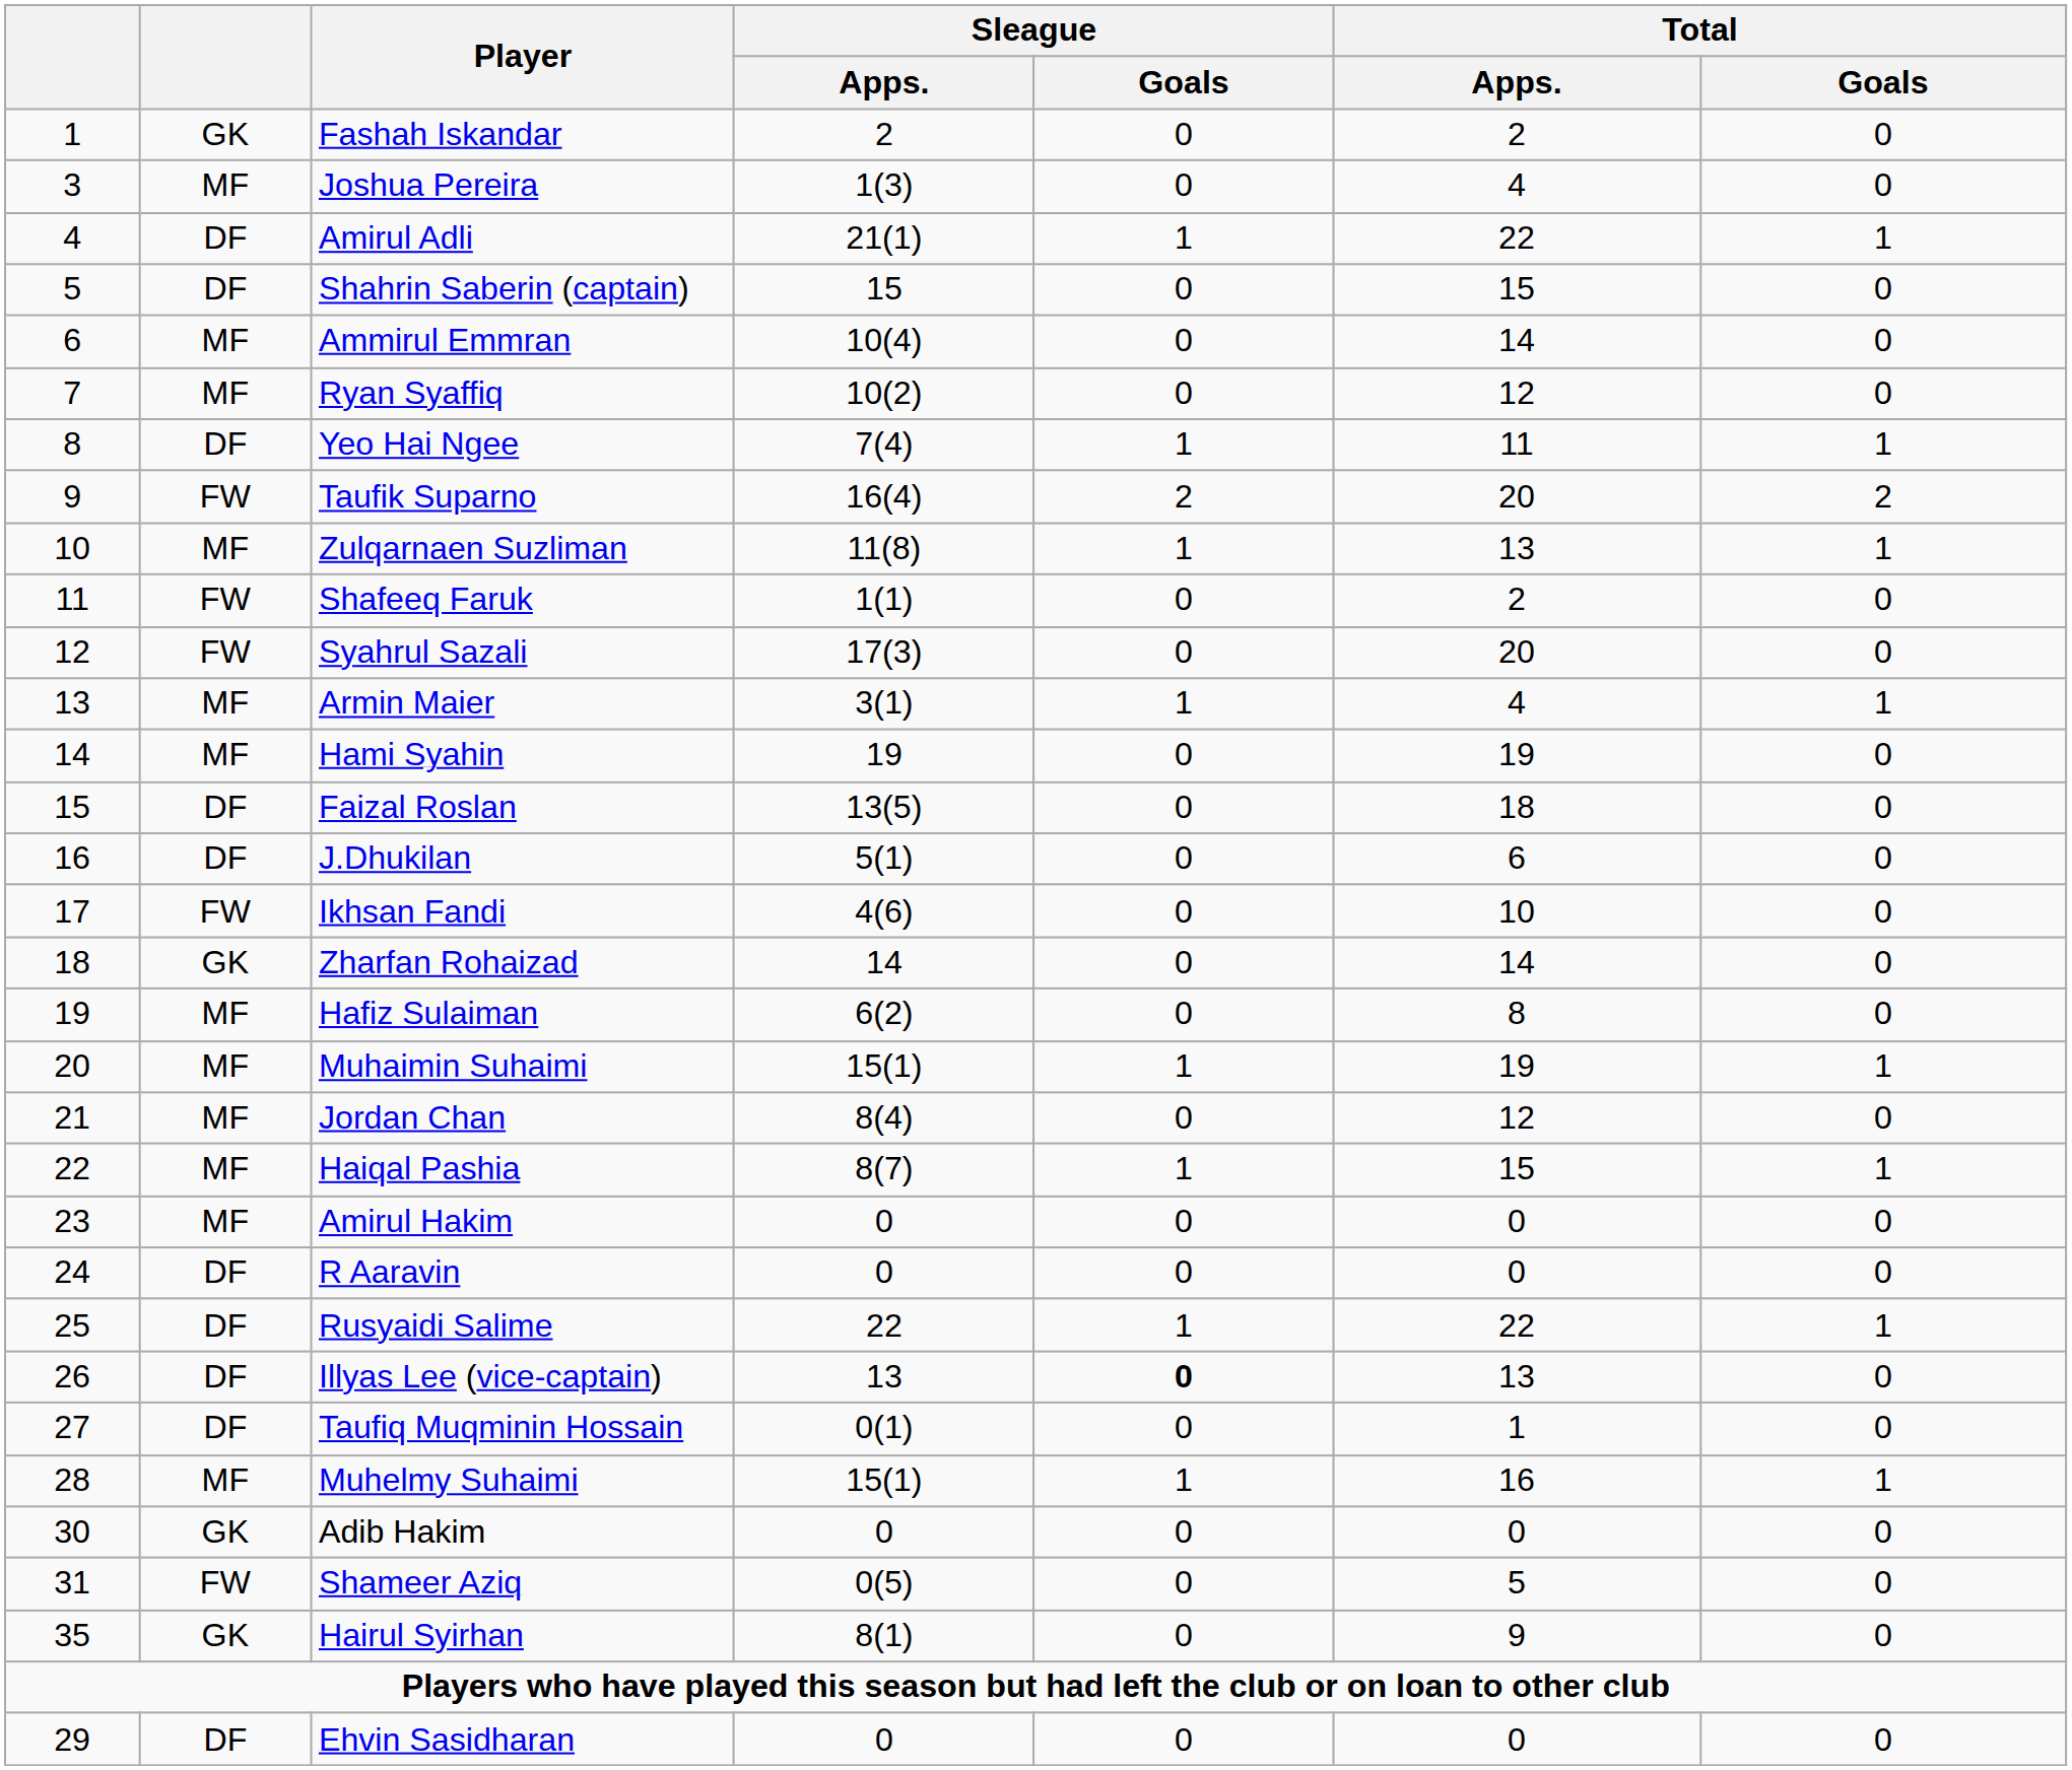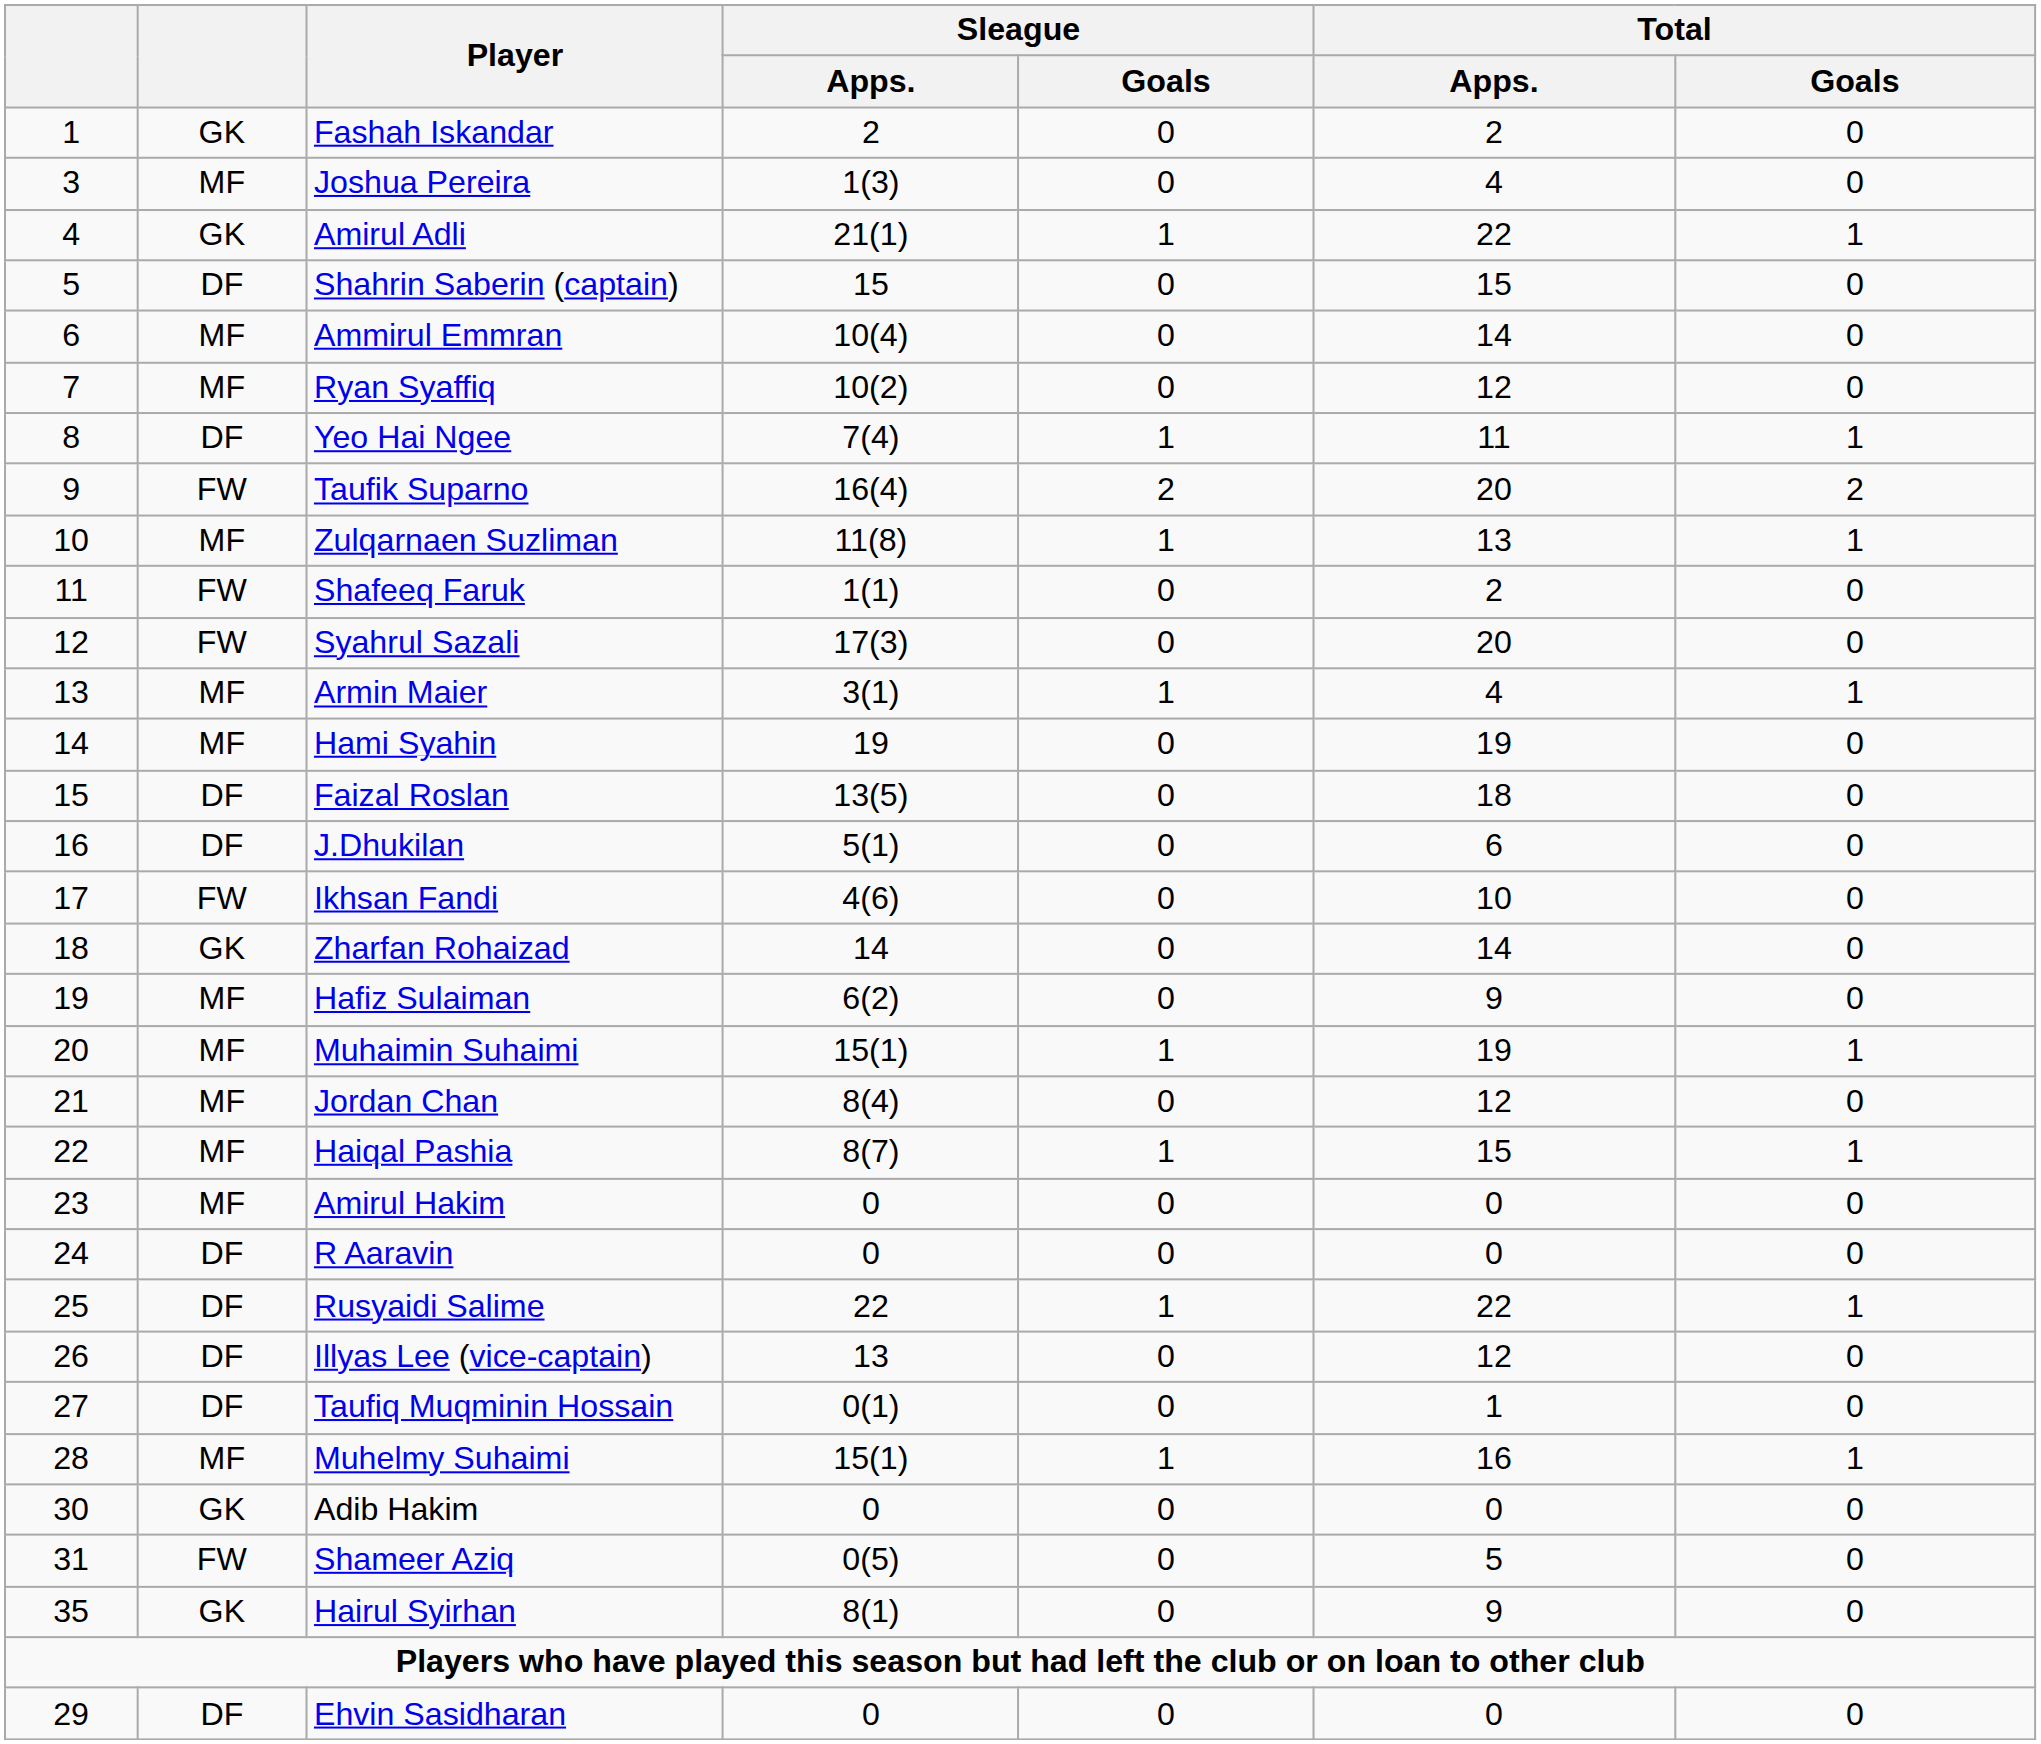Amirul Adli | column 2: DF -> GK
Hafiz Sulaiman | Total / Apps.: 8 -> 9
Illyas Lee (vice-captain) | Sleague / Goals: bold -> normal
Illyas Lee (vice-captain) | Total / Apps.: 13 -> 12
